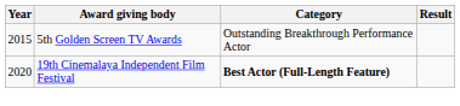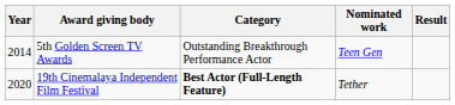+ column: Nominated work | Teen Gen | Tether
5th Golden Screen TV Awards | Year: 2015 -> 2014
